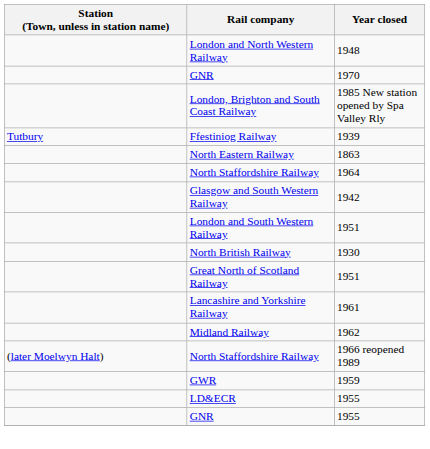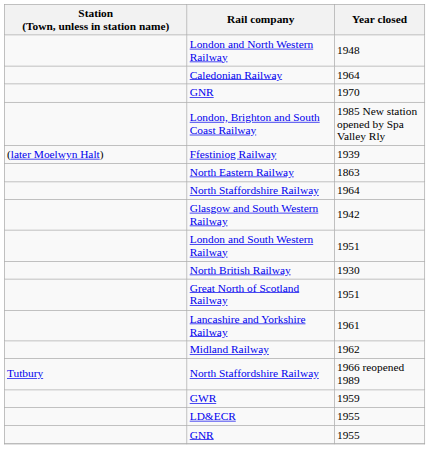+ row: Caledonian Railway | 1964
Ffestiniog Railway | Station (Town, unless in station name): Tutbury -> (later Moelwyn Halt)
North Staffordshire Railway / 1966 reopened 1989 | Station (Town, unless in station name): (later Moelwyn Halt) -> Tutbury
